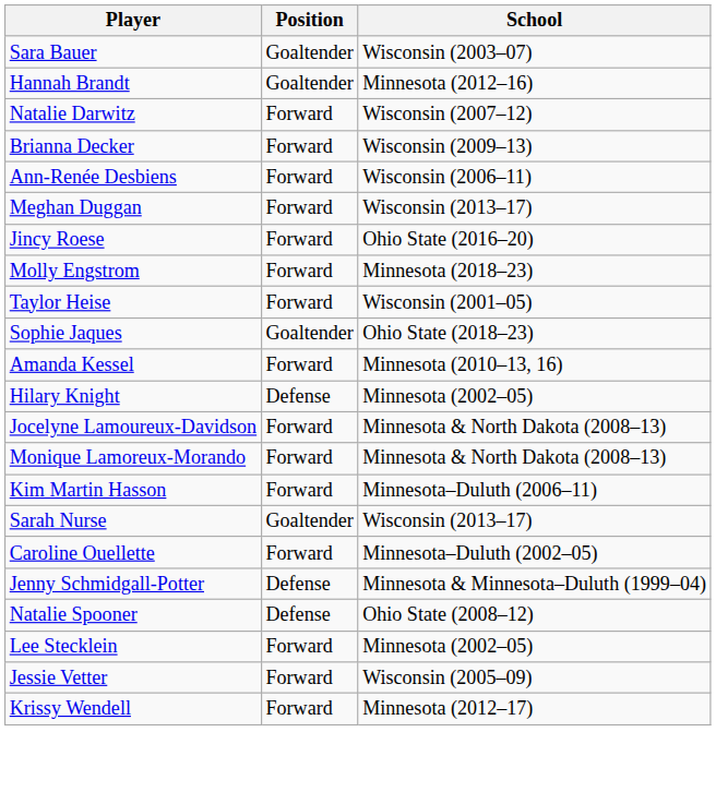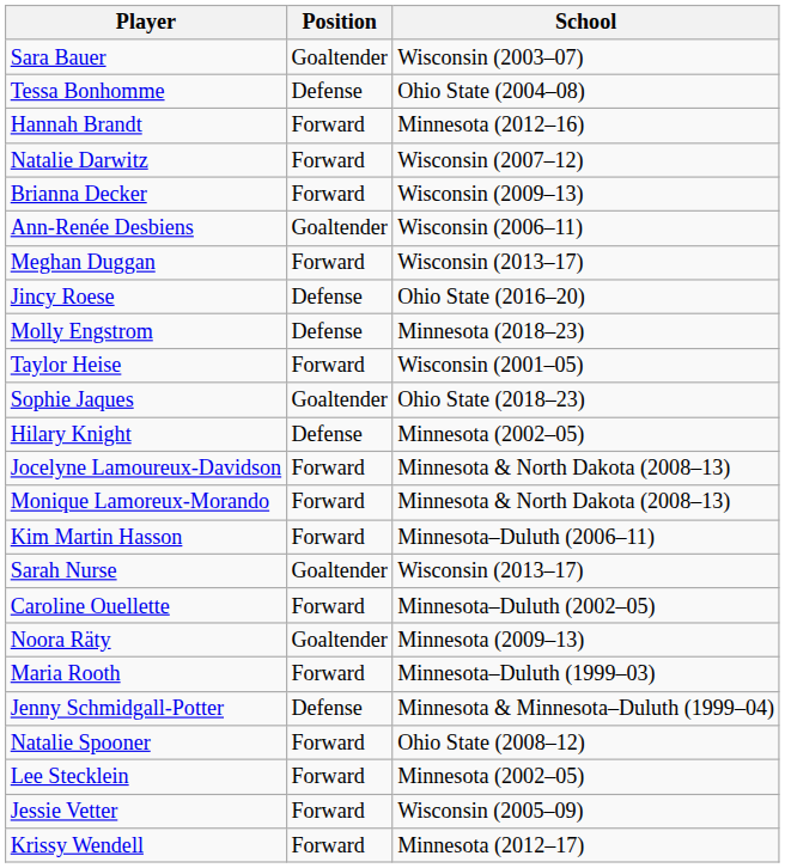+ row: Tessa Bonhomme | Defense | Ohio State (2004–08)
Hannah Brandt | Position: Goaltender -> Forward
Ann-Renée Desbiens | Position: Forward -> Goaltender
Jincy Roese | Position: Forward -> Defense
Molly Engstrom | Position: Forward -> Defense
- row: Amanda Kessel | Forward | Minnesota (2010–13, 16)
+ row: Noora Räty | Goaltender | Minnesota (2009–13)
+ row: Maria Rooth | Forward | Minnesota–Duluth (1999–03)
Natalie Spooner | Position: Defense -> Forward
